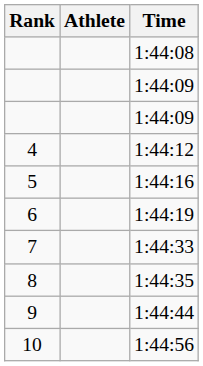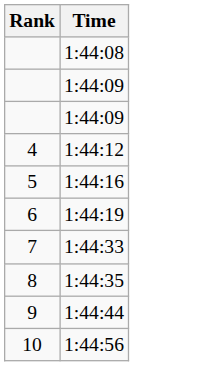- column: Athlete
